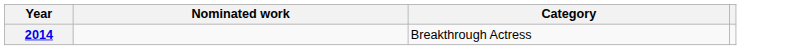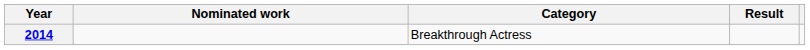+ column: Result
